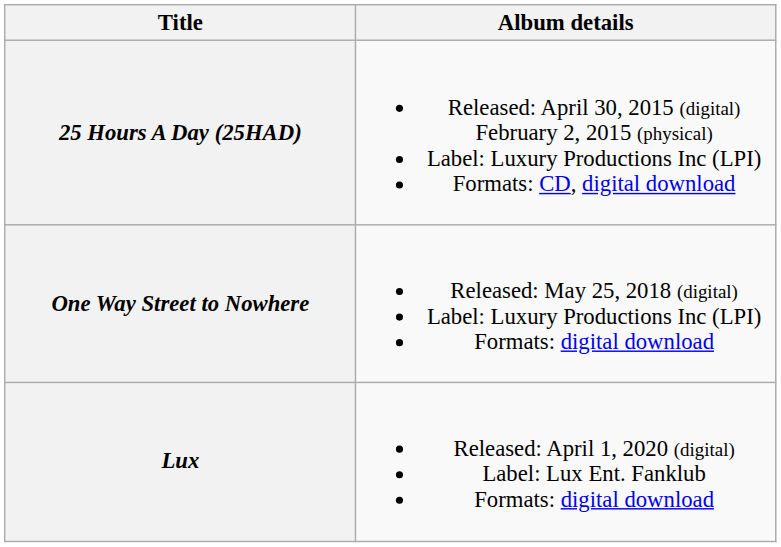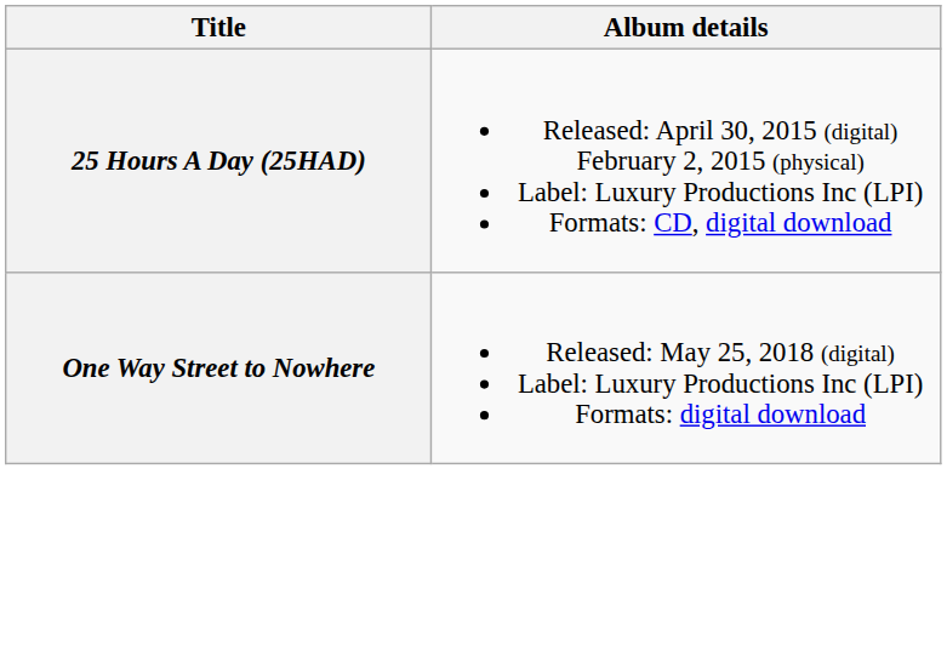- row: Lux | Released: April 1, 2020 (digital) Label: Lux Ent. Fanklub Formats: digital download
